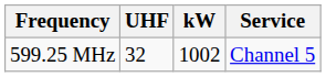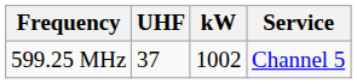599.25 MHz | UHF: 32 -> 37
